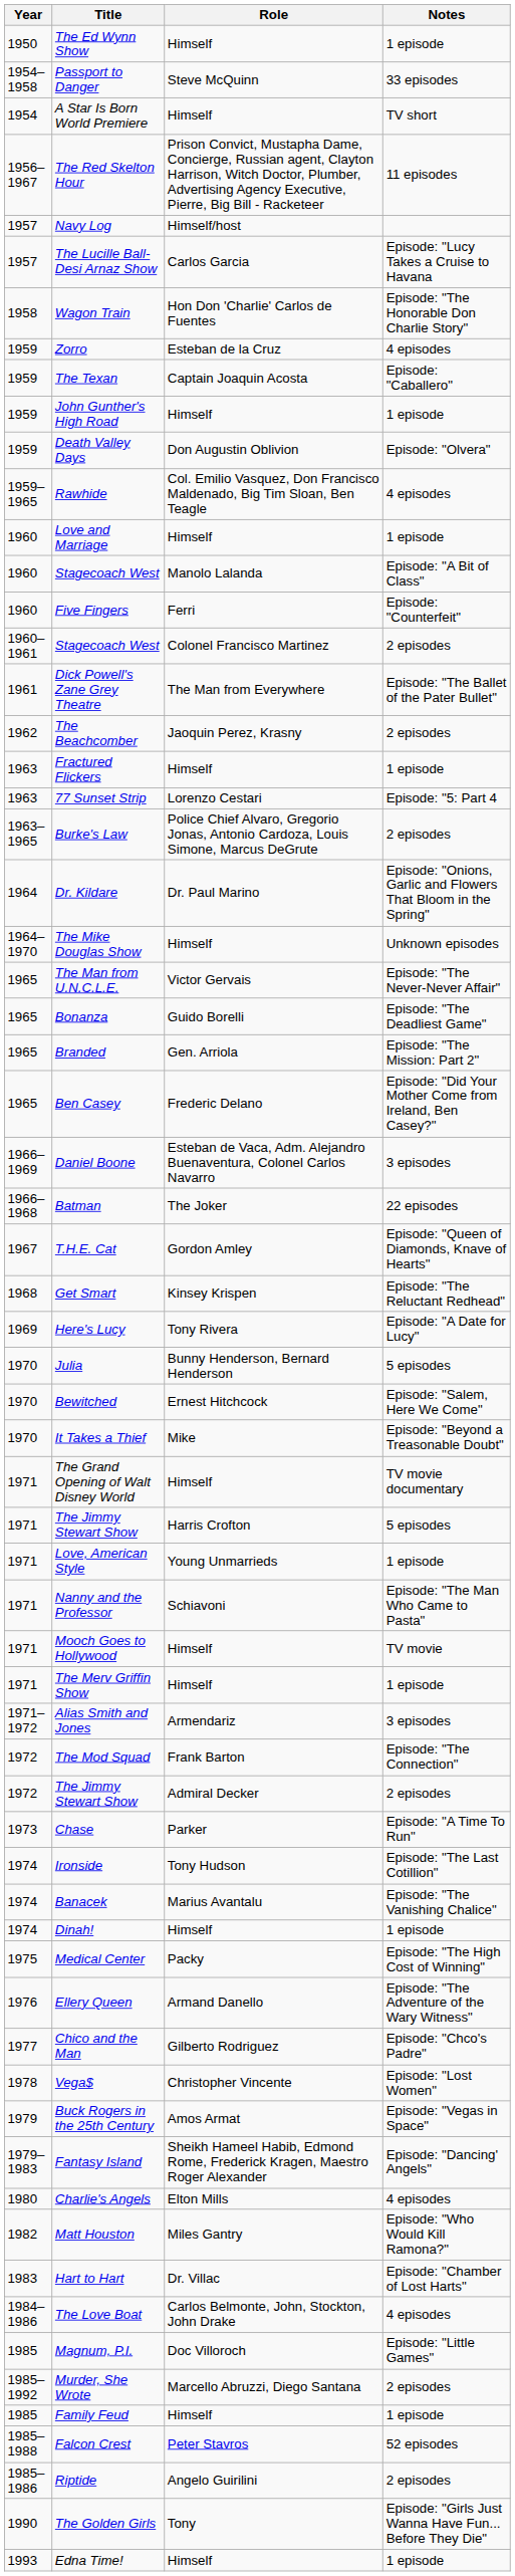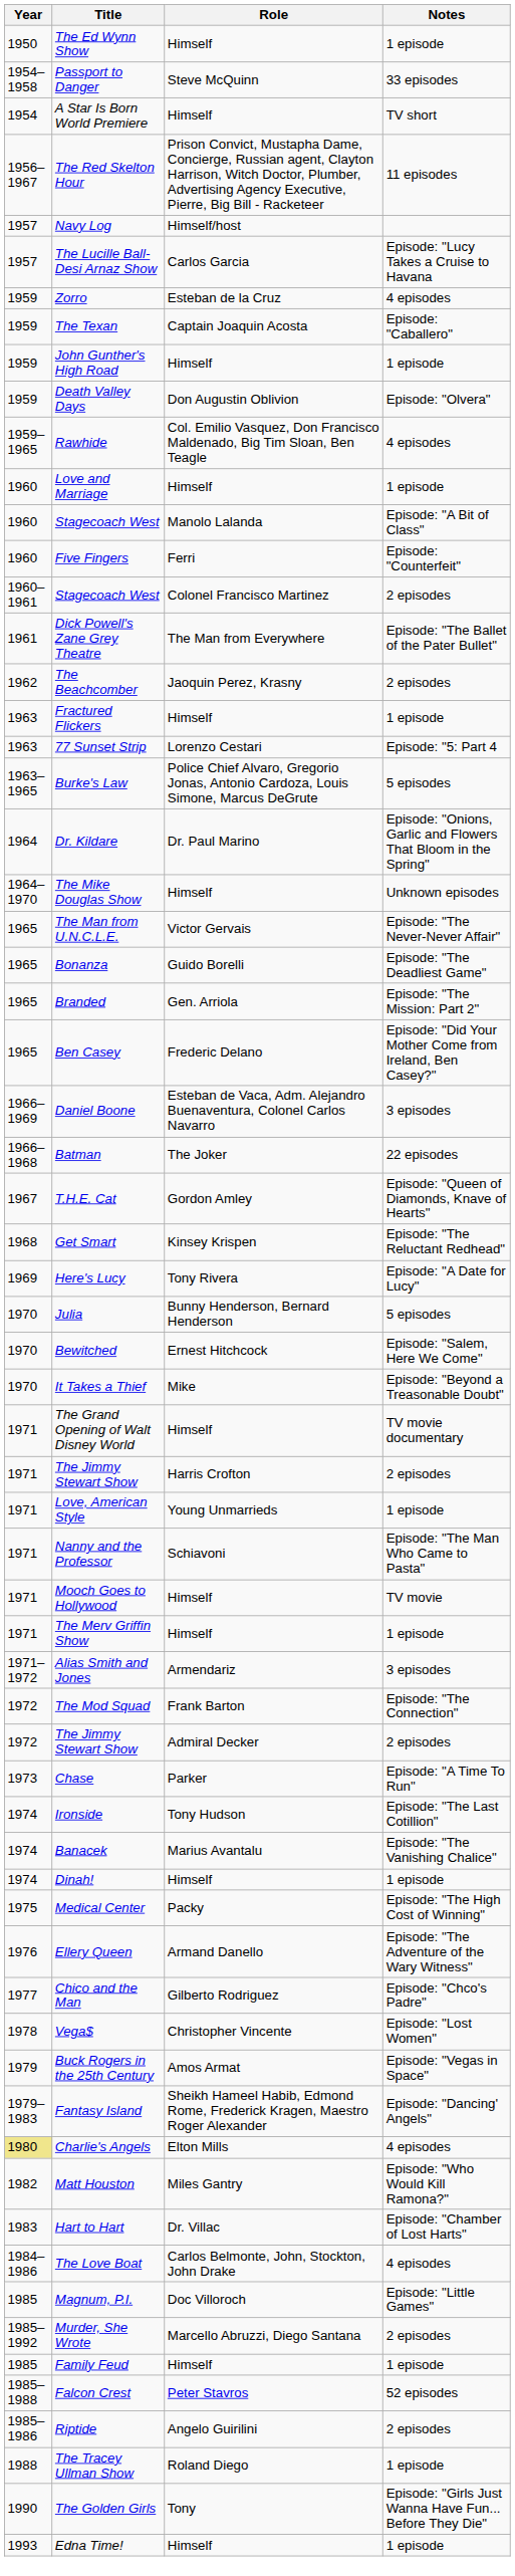- row: 1958 | Wagon Train | Hon Don 'Charlie' Carlos de Fuentes | Episode: "The Honorable Don Charlie Story"
Burke's Law | Notes: 2 episodes -> 5 episodes
The Jimmy Stewart Show / Harris Crofton | Notes: 5 episodes -> 2 episodes
Charlie's Angels | Year: no background -> khaki background
+ row: 1988 | The Tracey Ullman Show | Roland Diego | 1 episode
